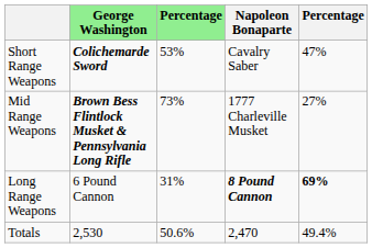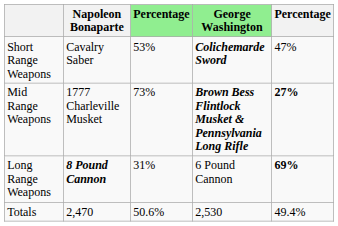columns swapped: George Washington <-> Napoleon Bonaparte
Mid Range Weapons | column 5: normal -> bold
